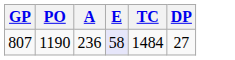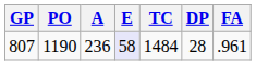+ column: FA | .961
807 | DP: 27 -> 28
